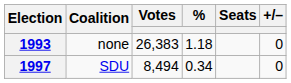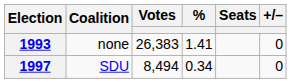1993 | %: 1.18 -> 1.41
